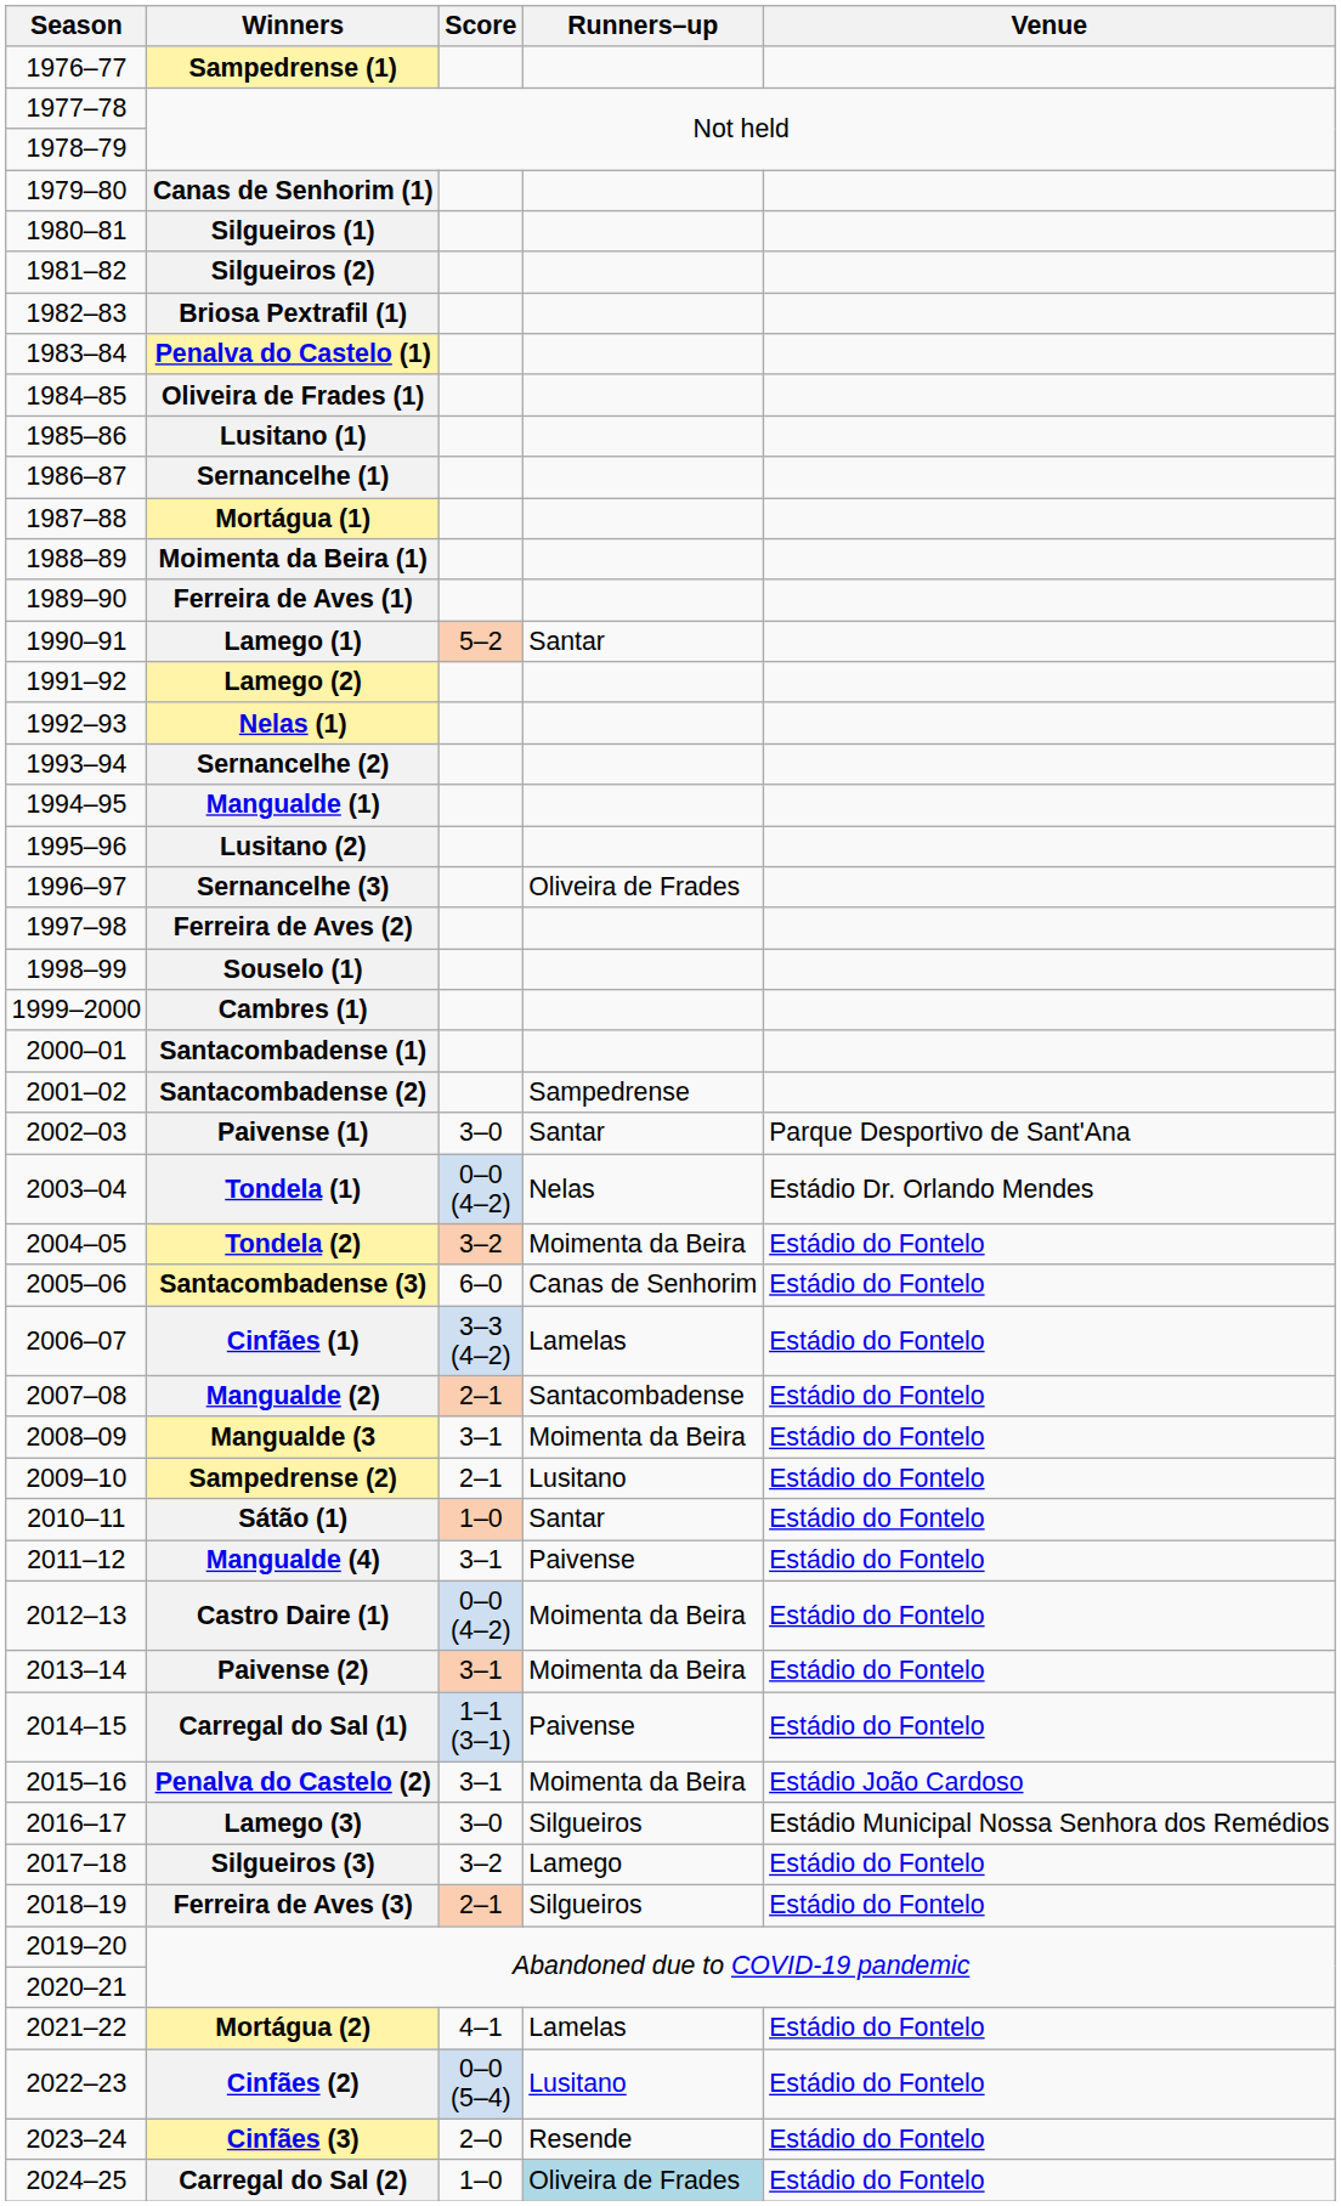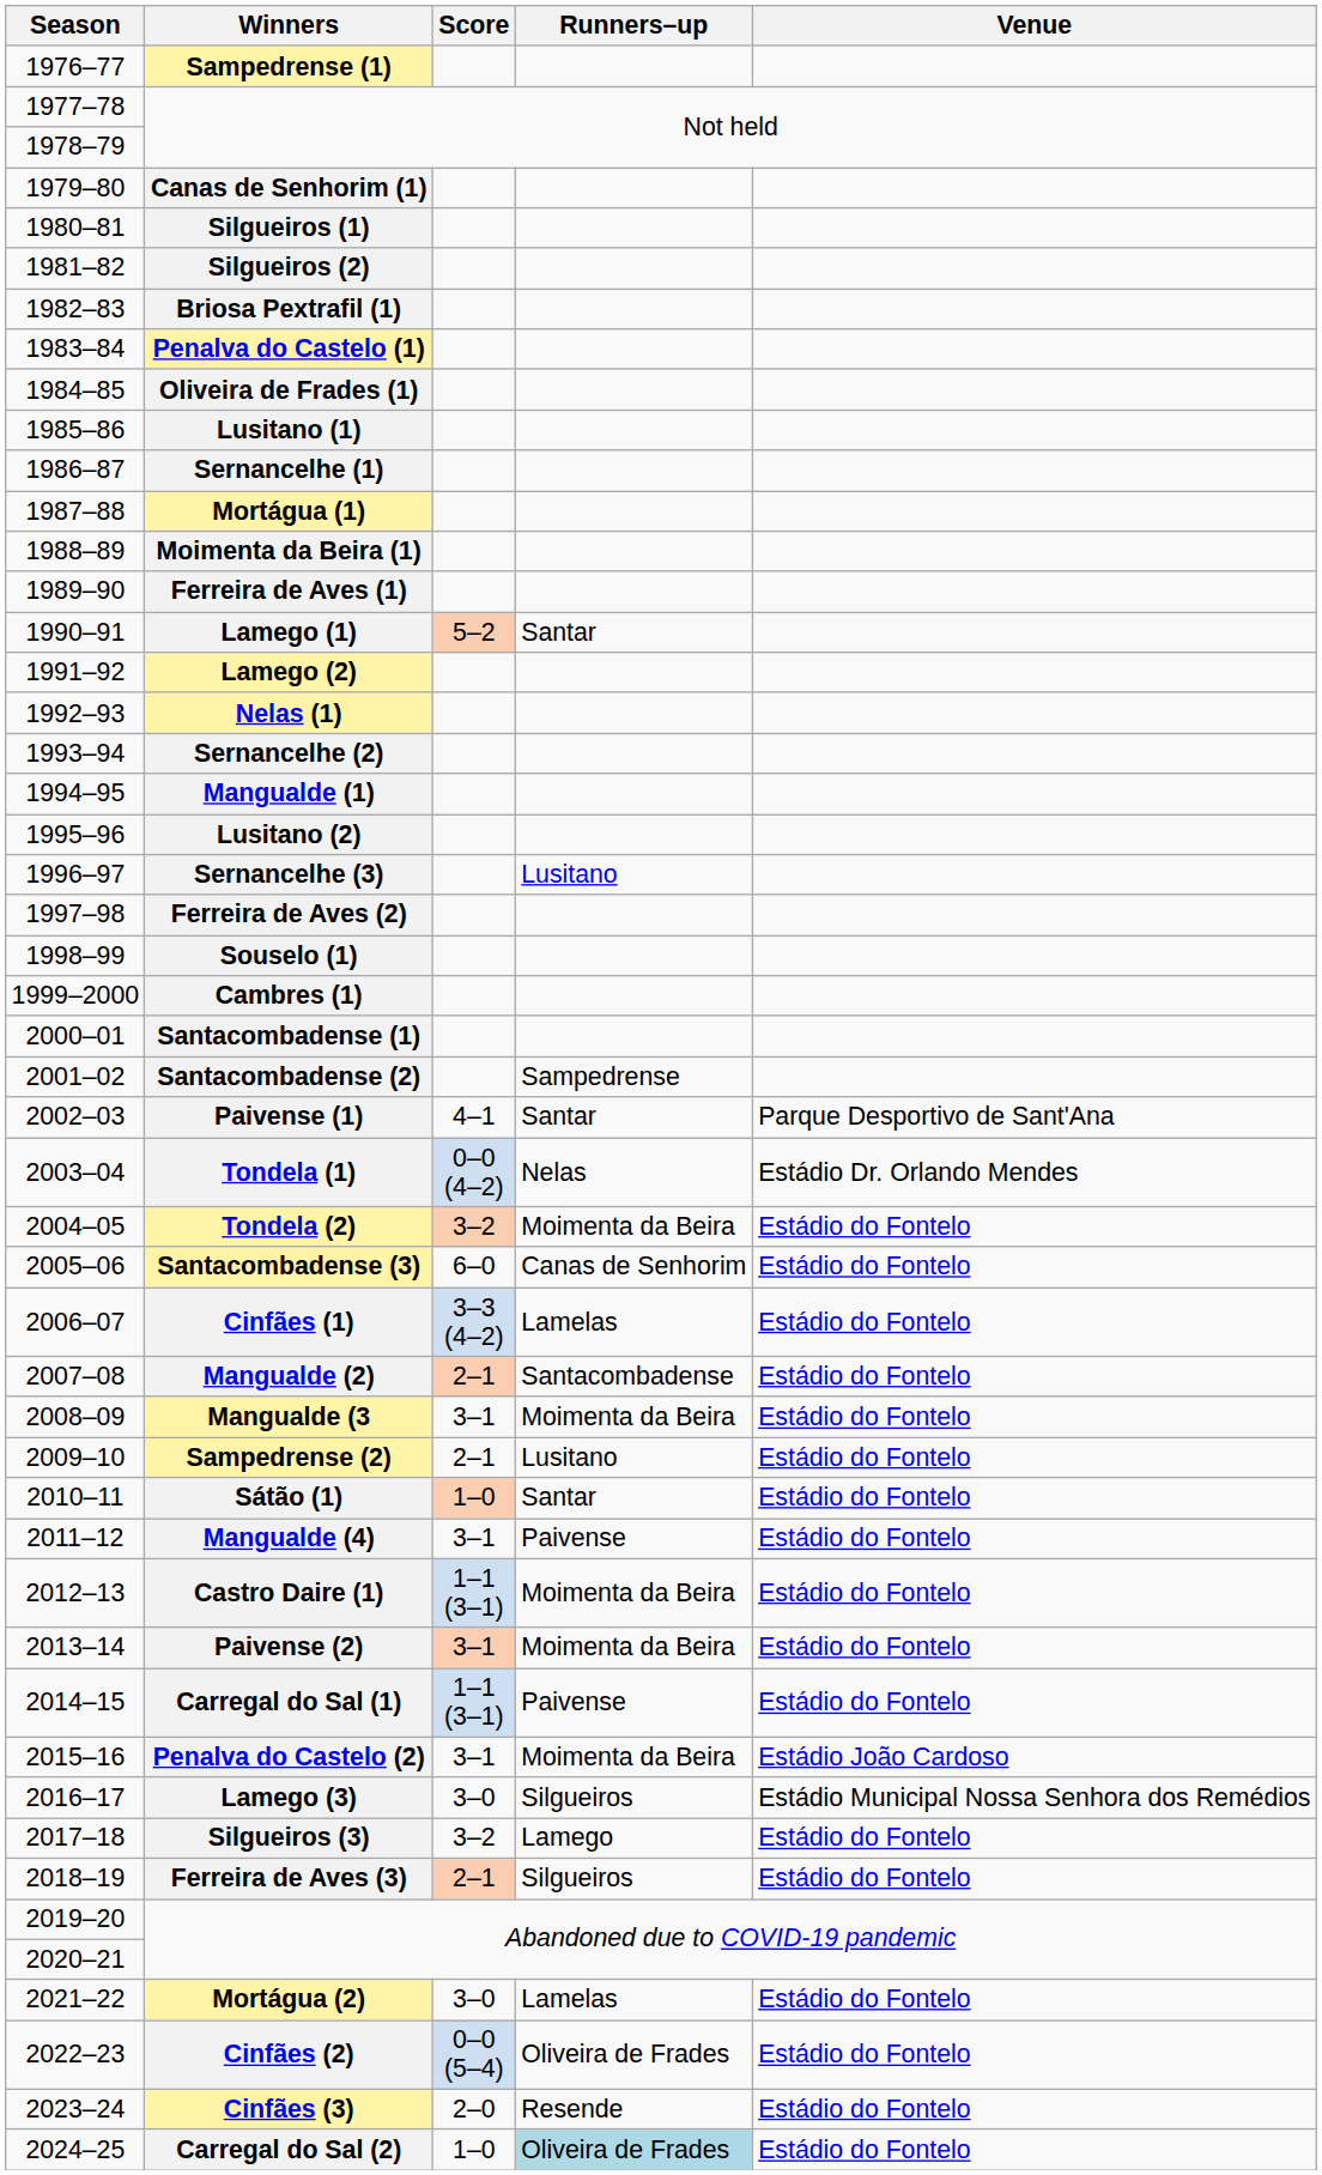Sernancelhe (3) | Runners–up: Oliveira de Frades -> Lusitano
Paivense (1) | Score: 3–0 -> 4–1
Castro Daire (1) | Score: 0–0 (4–2) -> 1–1 (3–1)
Mortágua (2) | Score: 4–1 -> 3–0
Cinfães (2) | Runners–up: Lusitano -> Oliveira de Frades
